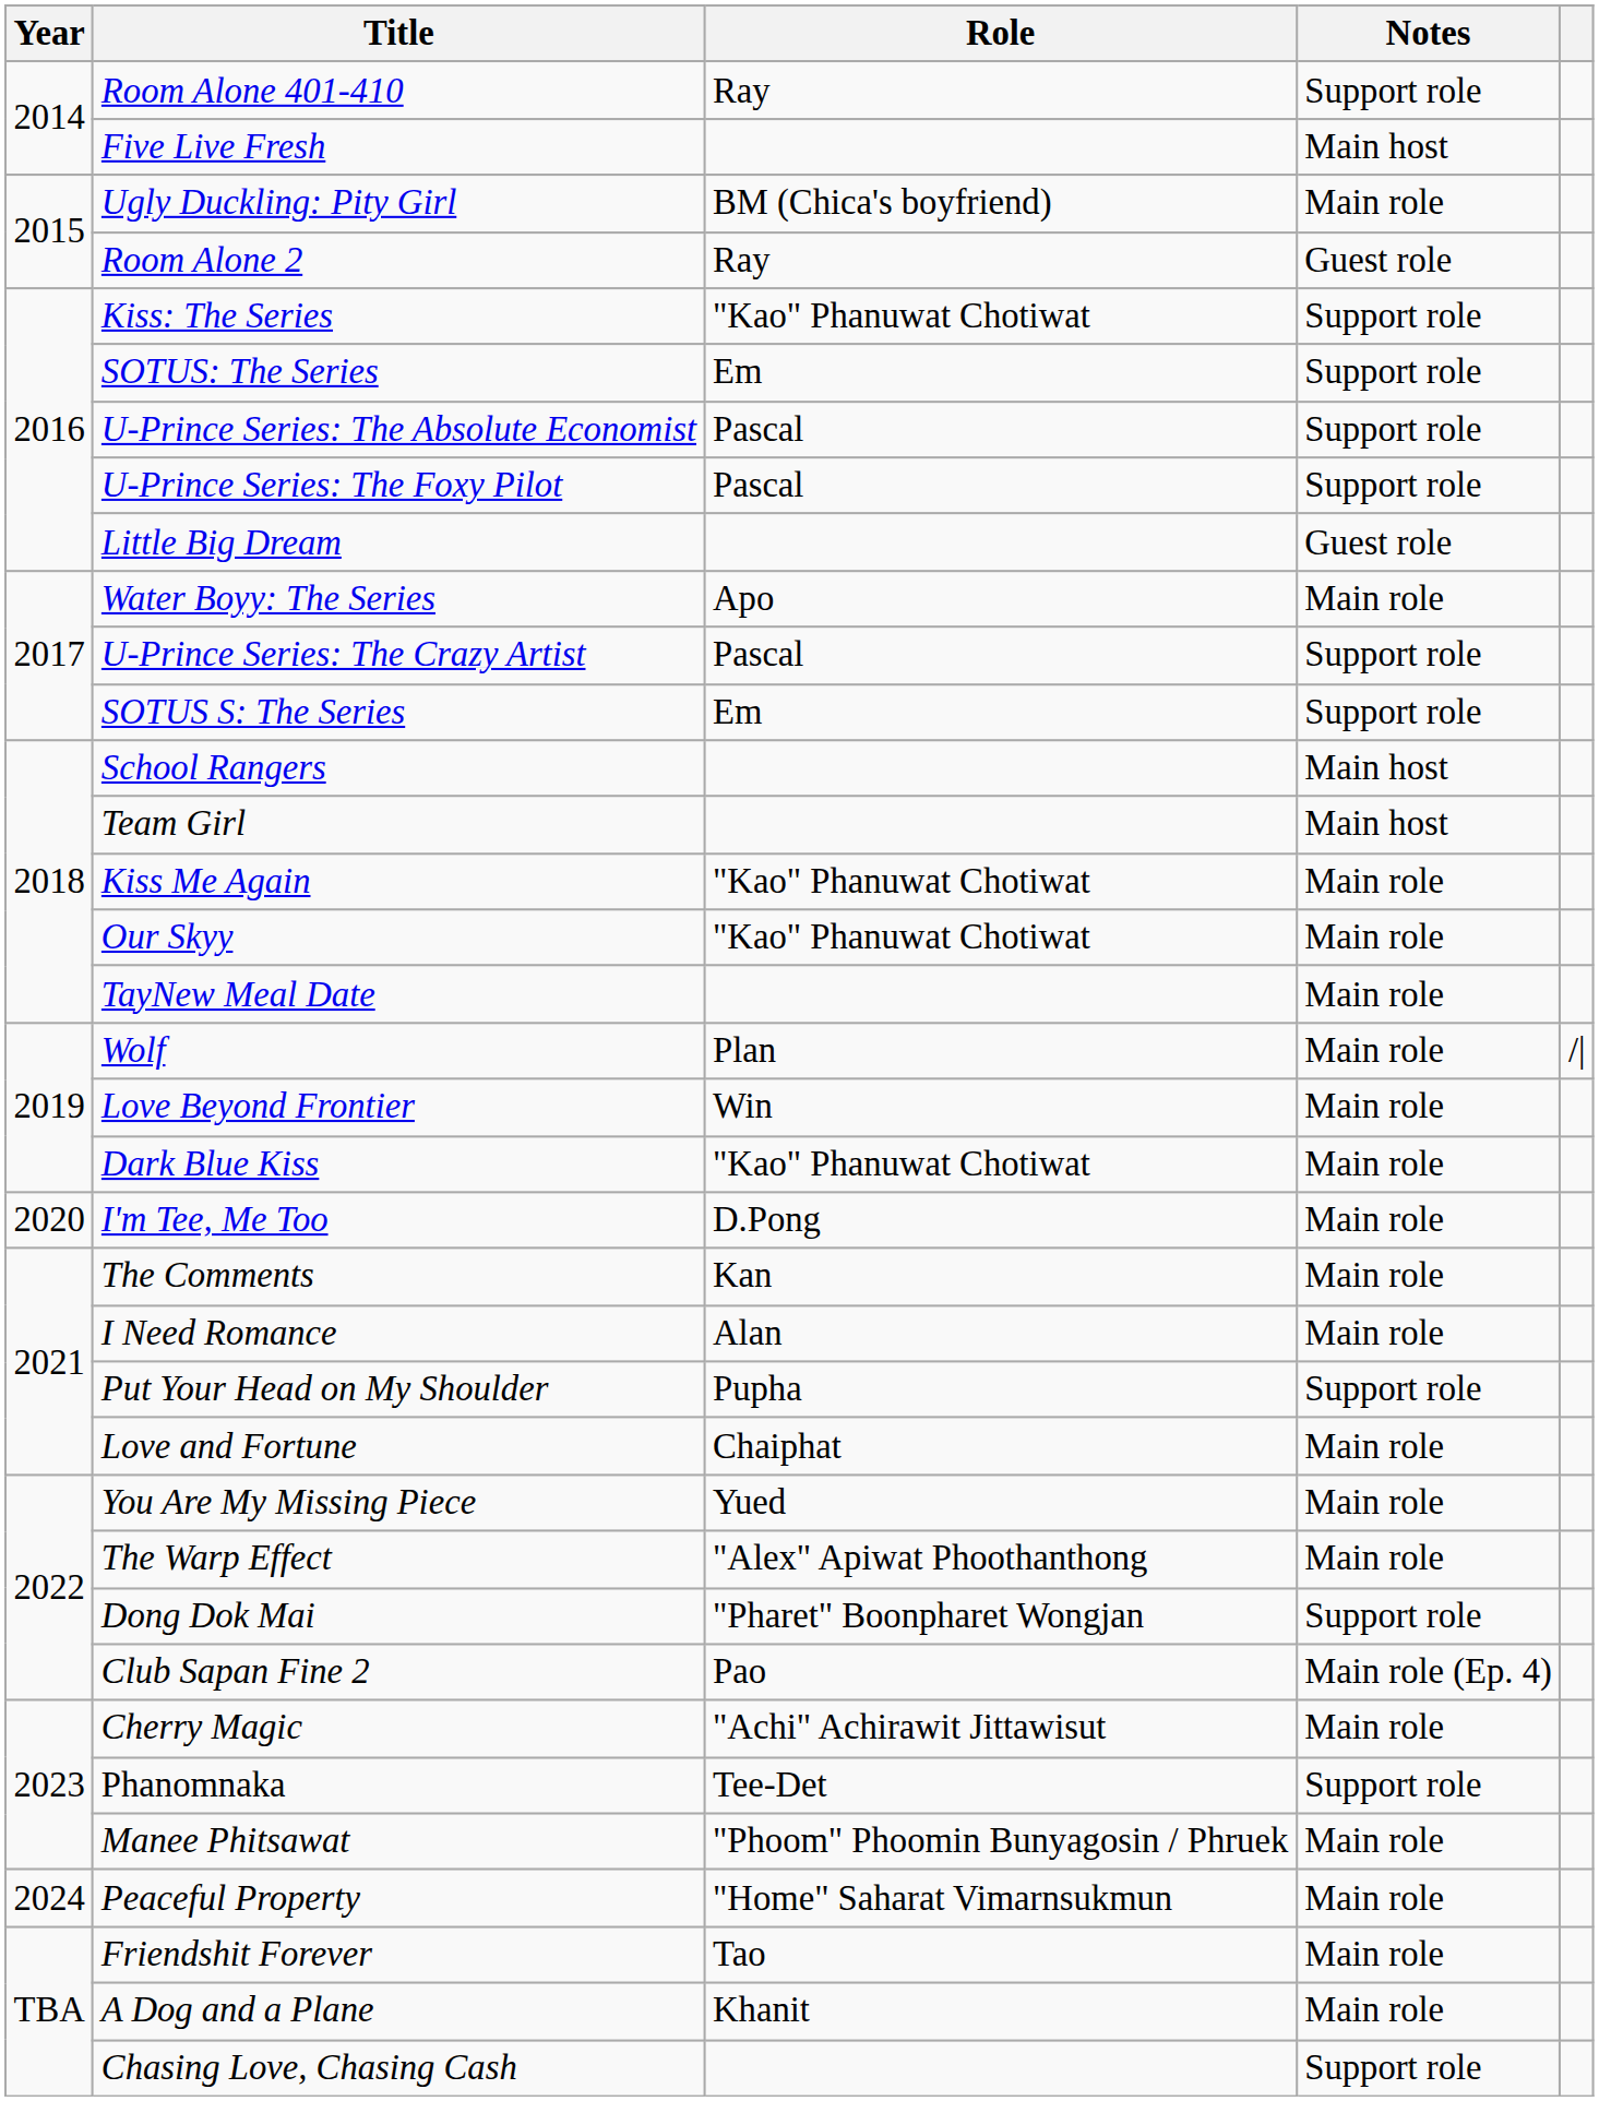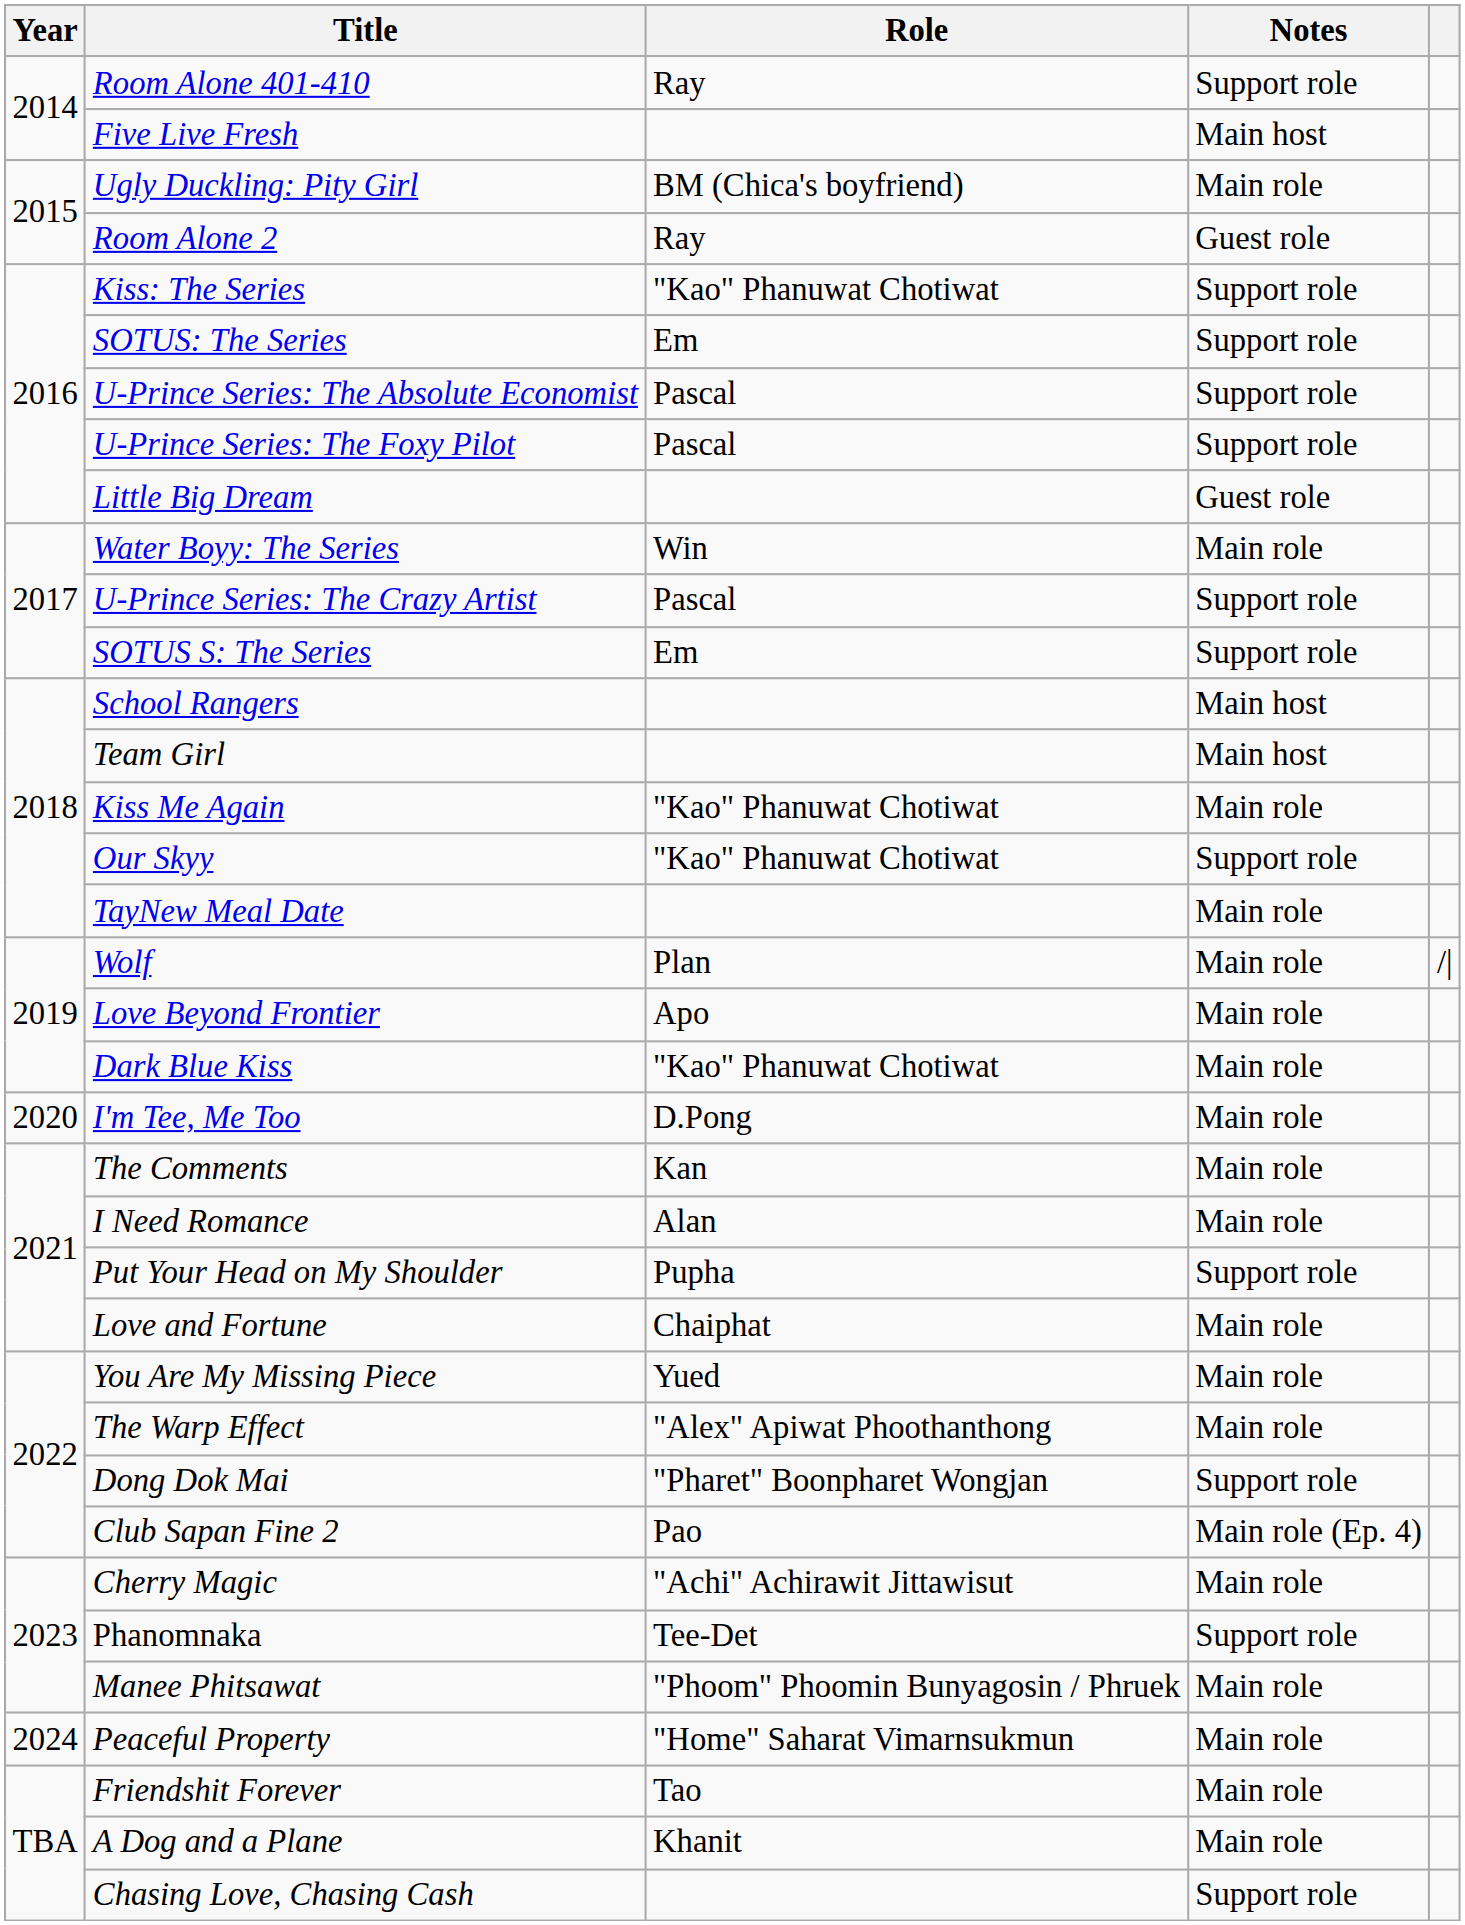Water Boyy: The Series | Role: Apo -> Win
Our Skyy | Notes: Main role -> Support role
Love Beyond Frontier | Role: Win -> Apo
